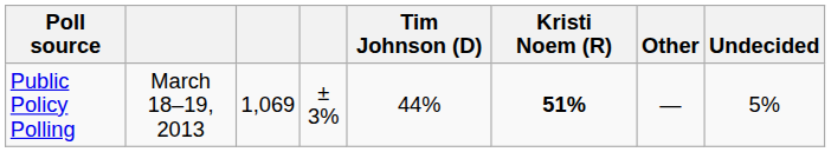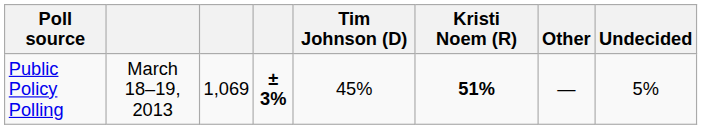Public Policy Polling | column 4: normal -> bold
Public Policy Polling | Tim Johnson (D): 44% -> 45%
